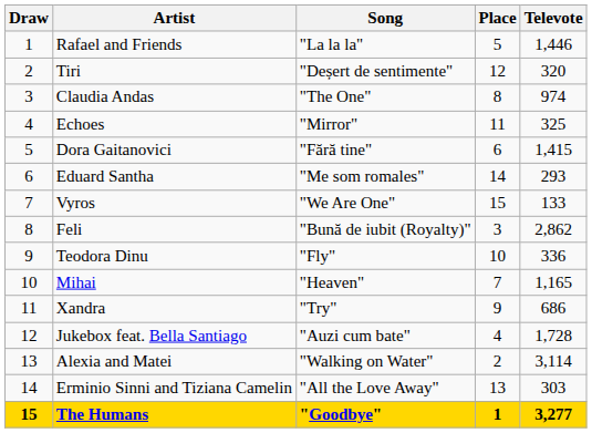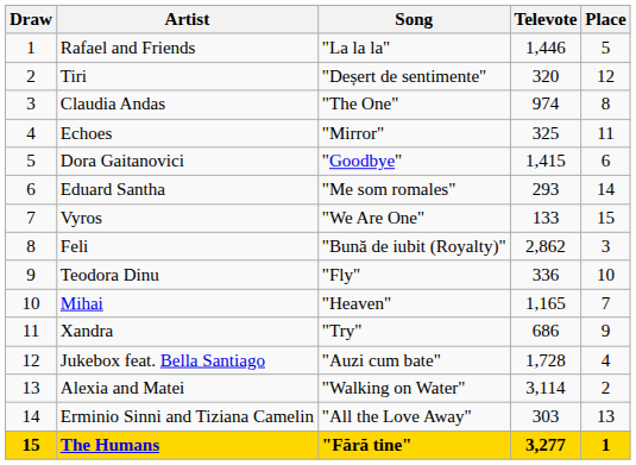columns swapped: Televote <-> Place
Dora Gaitanovici | Song: "Fără tine" -> "Goodbye"
The Humans | Song: "Goodbye" -> "Fără tine"
